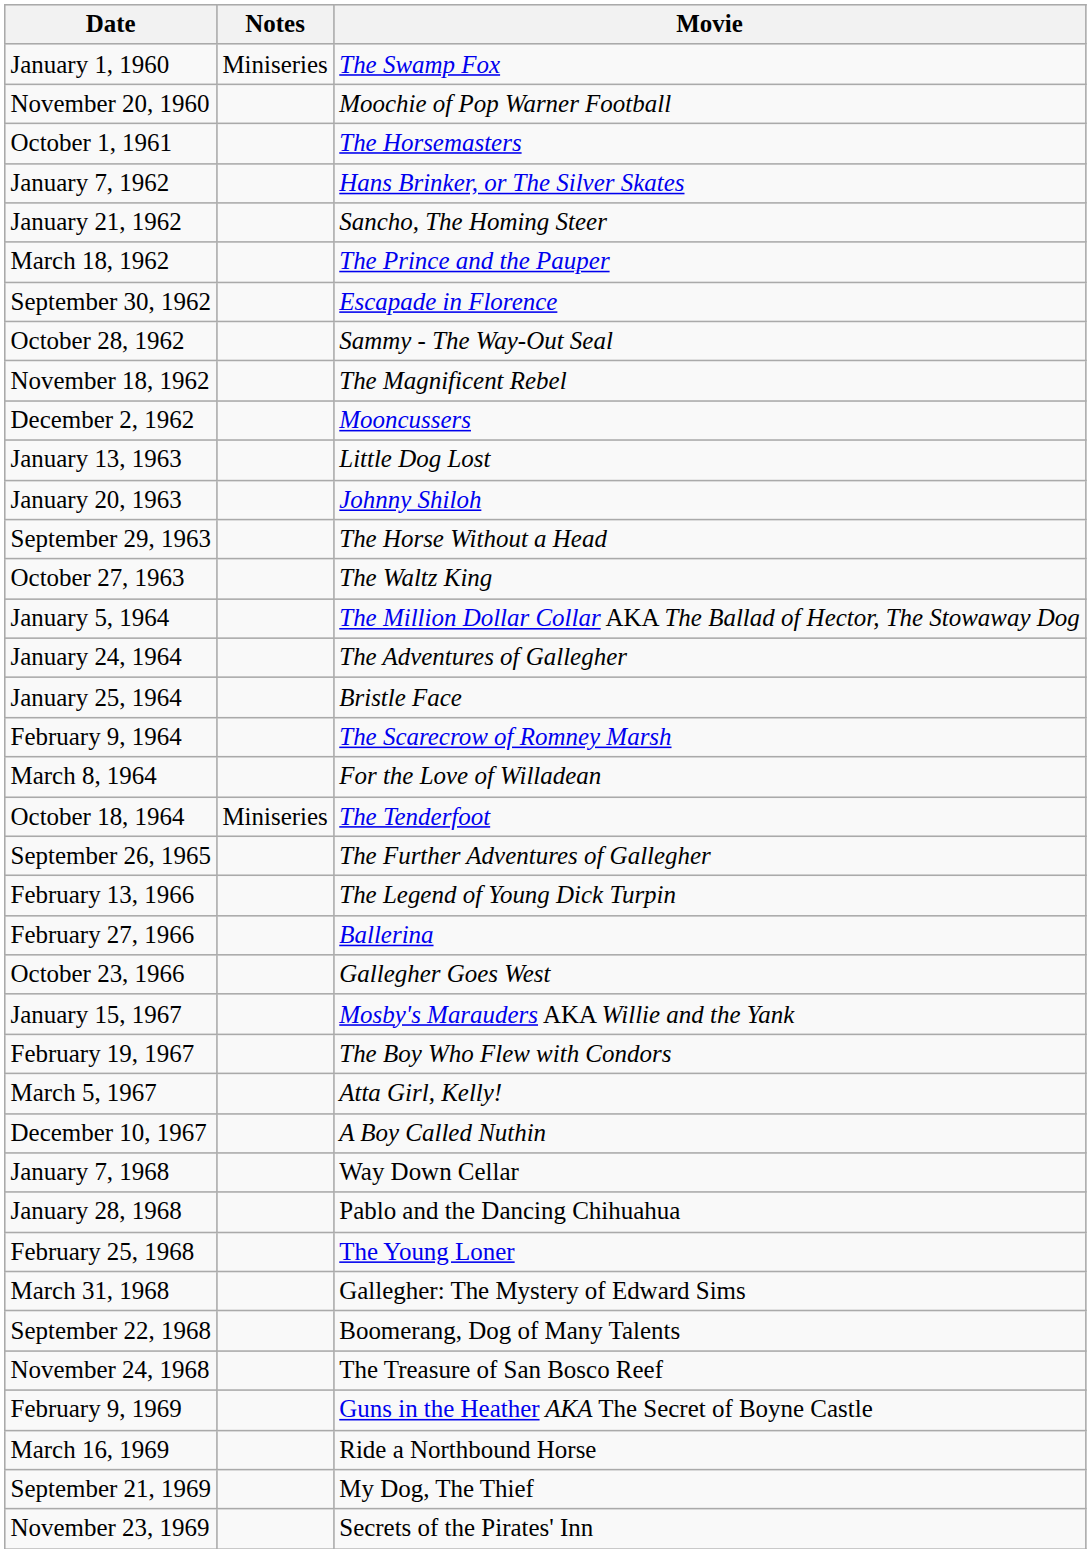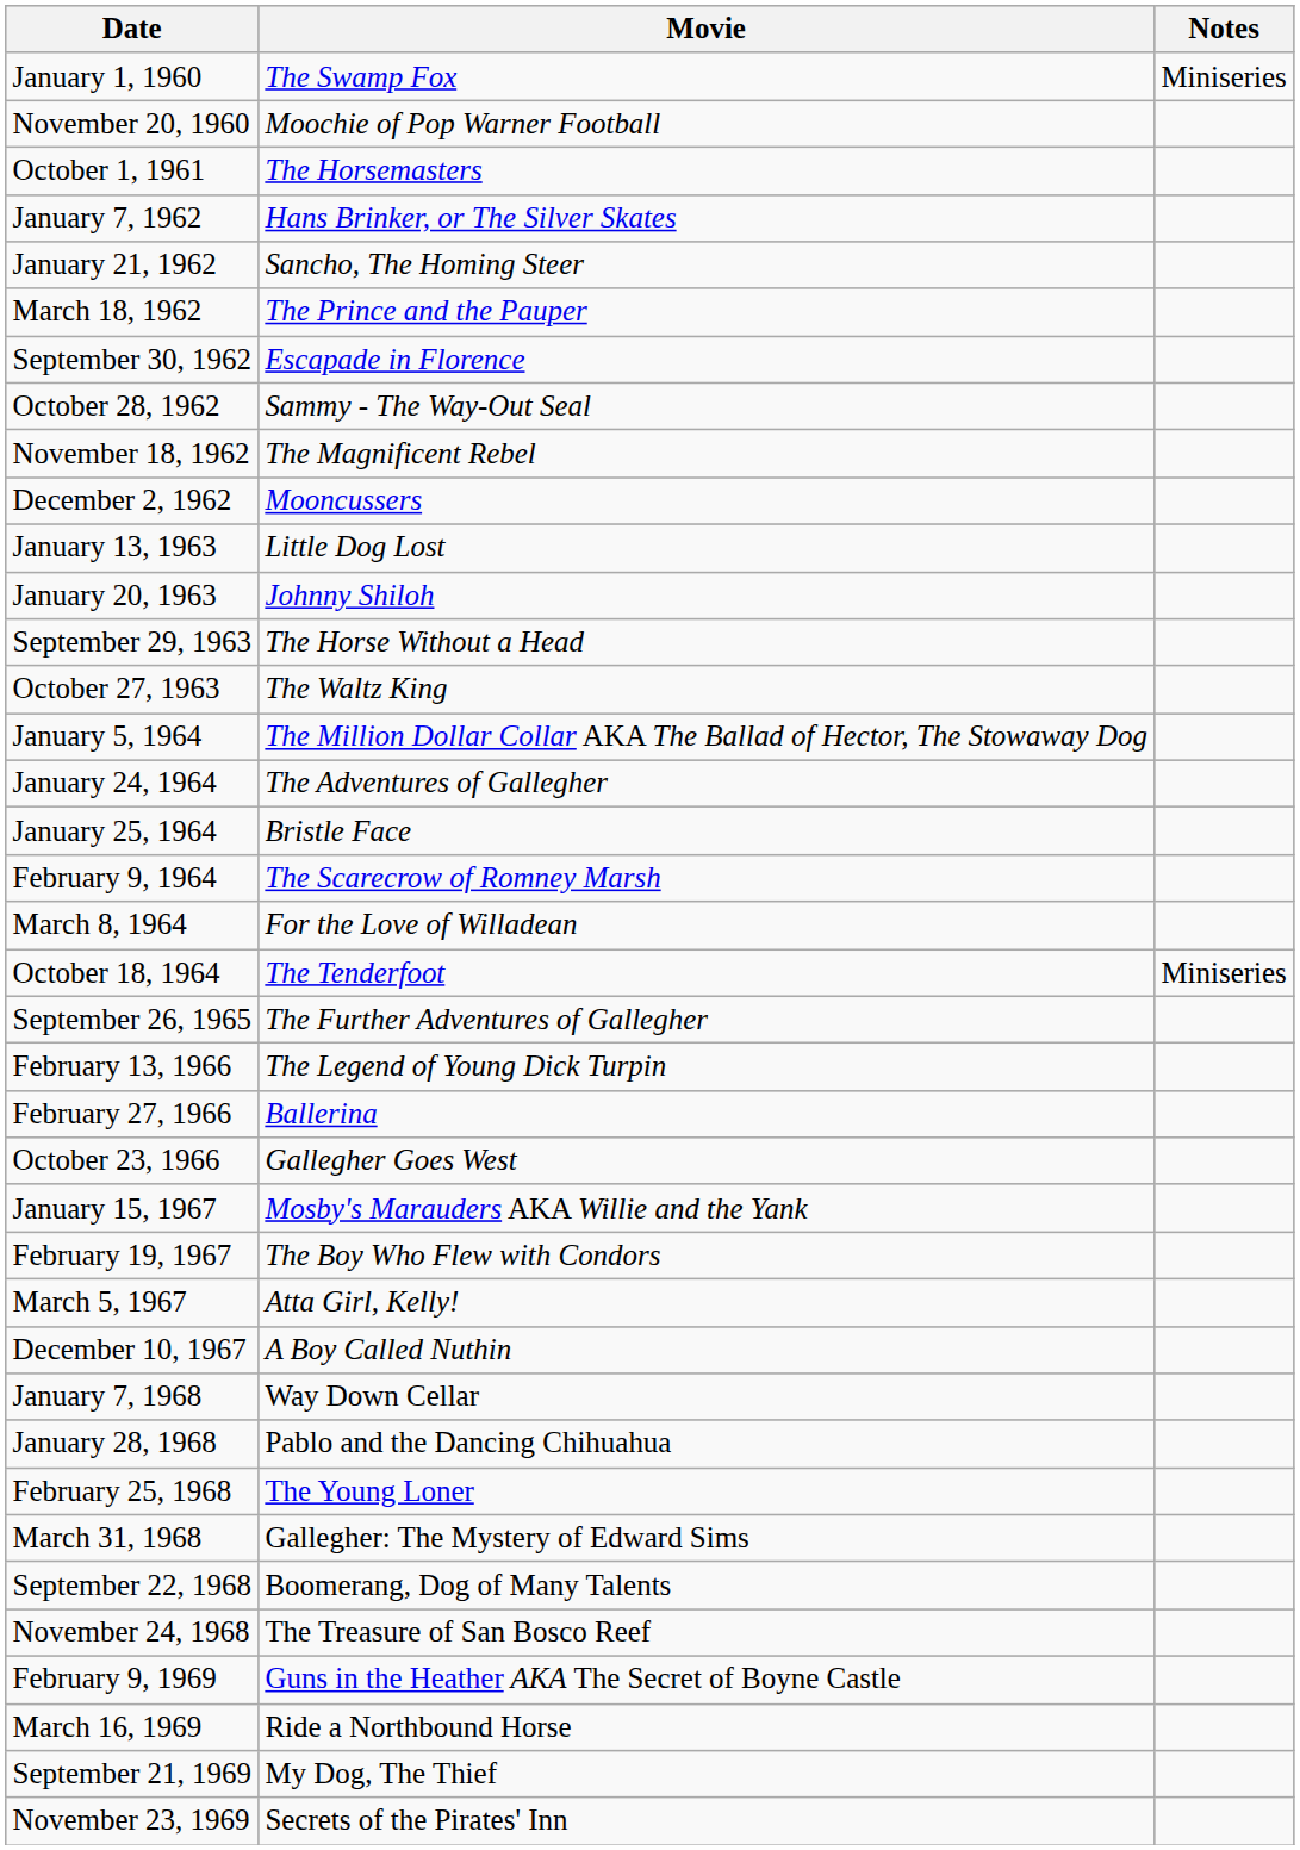columns swapped: Movie <-> Notes
